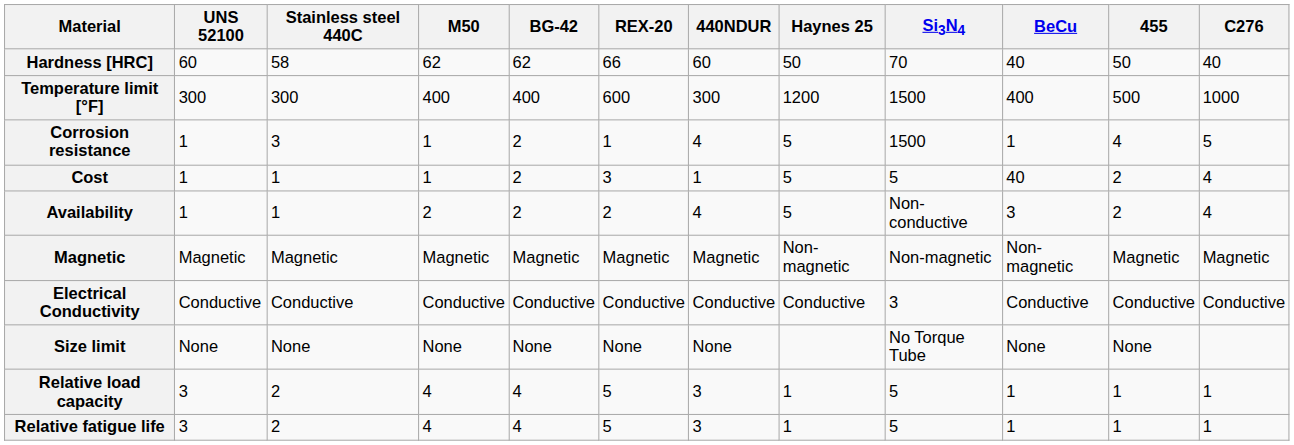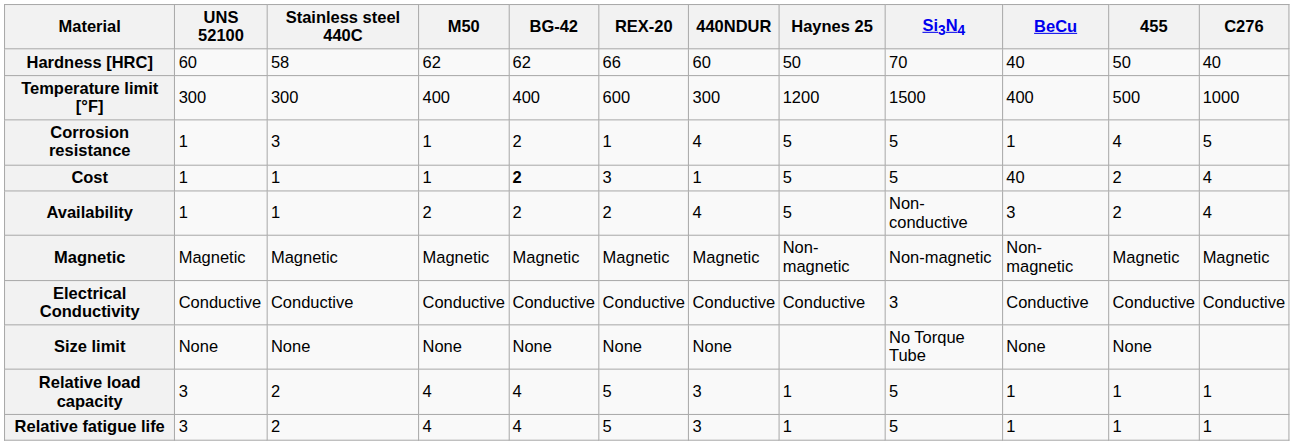Corrosion resistance | Si3N4: 1500 -> 5
Cost | BG-42: normal -> bold
